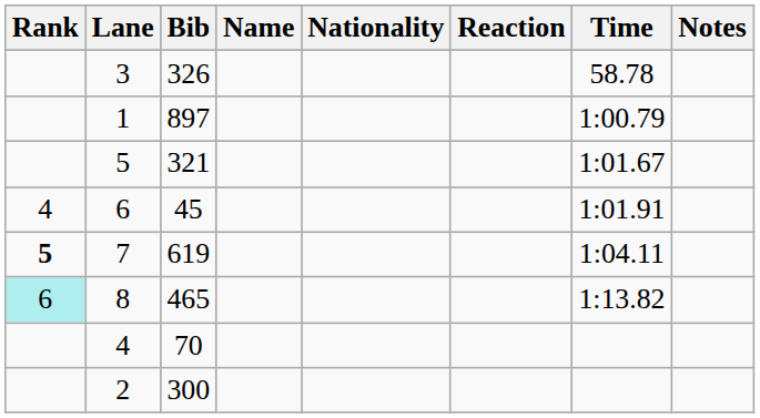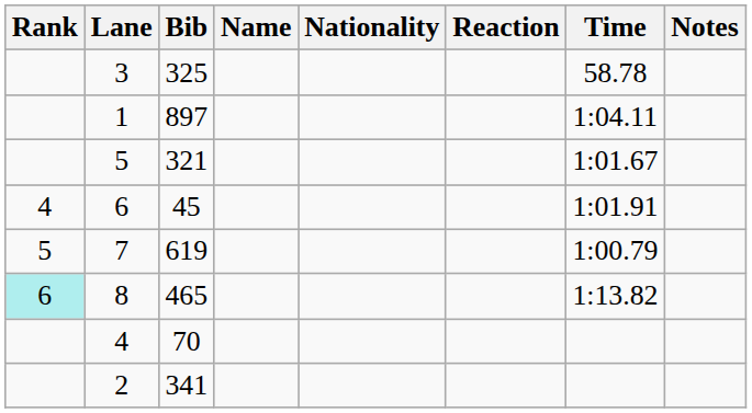3 | Bib: 326 -> 325
1 | Time: 1:00.79 -> 1:04.11
7 | Rank: bold -> normal
7 | Time: 1:04.11 -> 1:00.79
2 | Bib: 300 -> 341
